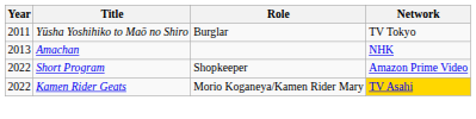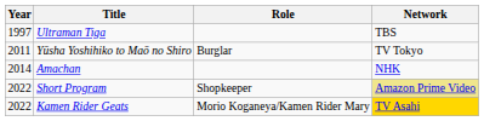+ row: 1997 | Ultraman Tiga | TBS
Amachan | Year: 2013 -> 2014
Short Program | Network: no background -> khaki background
